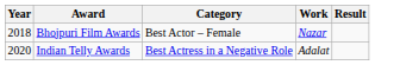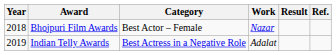+ column: Ref.
Indian Telly Awards | Year: 2020 -> 2019
